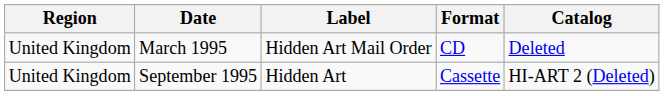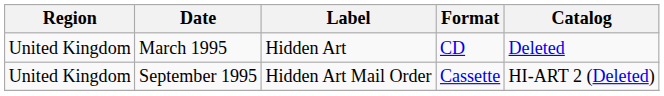March 1995 | Label: Hidden Art Mail Order -> Hidden Art
September 1995 | Label: Hidden Art -> Hidden Art Mail Order
